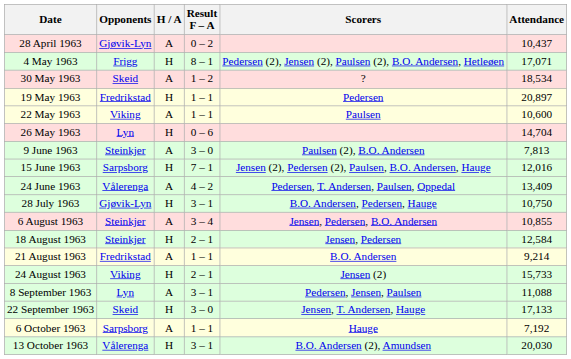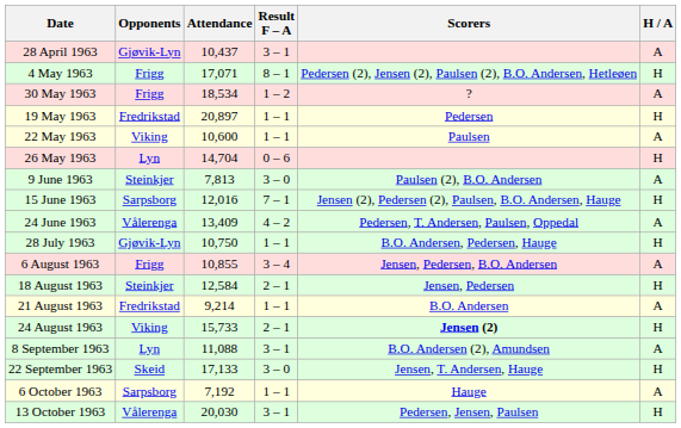columns swapped: H / A <-> Attendance
28 April 1963 | Result F – A: 0 – 2 -> 3 – 1
30 May 1963 | Opponents: Skeid -> Frigg
28 July 1963 | Result F – A: 3 – 1 -> 1 – 1
6 August 1963 | Opponents: Steinkjer -> Frigg
24 August 1963 | Scorers: normal -> bold
8 September 1963 | Scorers: Pedersen, Jensen, Paulsen -> B.O. Andersen (2), Amundsen
13 October 1963 | Scorers: B.O. Andersen (2), Amundsen -> Pedersen, Jensen, Paulsen
